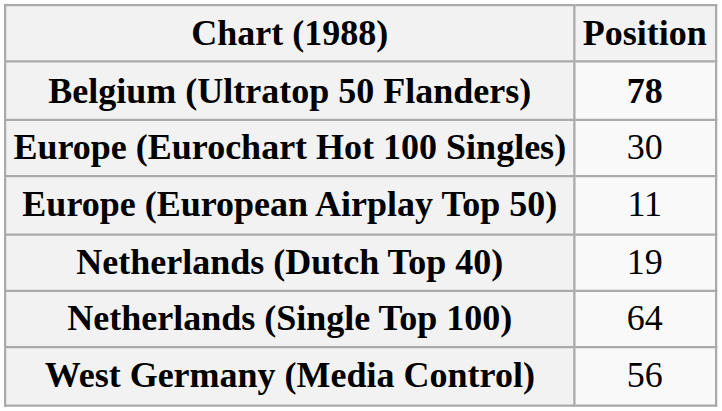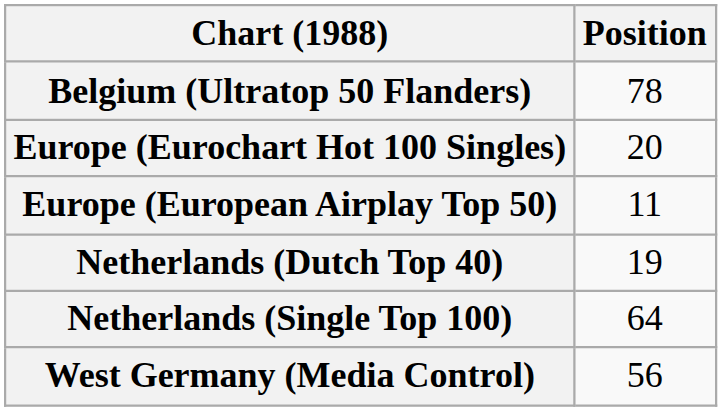Belgium (Ultratop 50 Flanders) | Position: bold -> normal
Europe (Eurochart Hot 100 Singles) | Position: 30 -> 20
